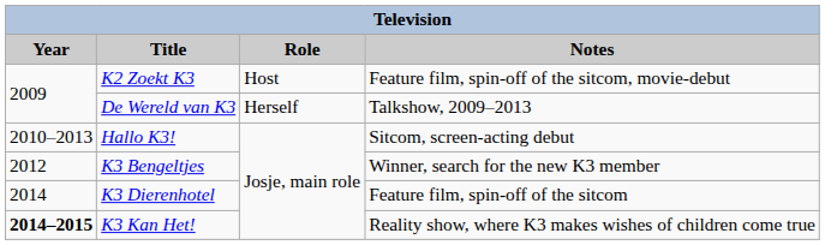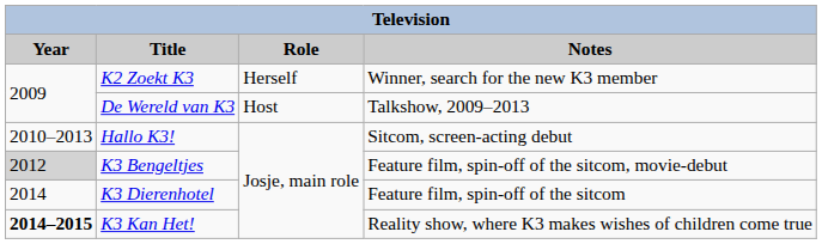K2 Zoekt K3 | Role: Host -> Herself
K2 Zoekt K3 | Notes: Feature film, spin-off of the sitcom, movie-debut -> Winner, search for the new K3 member
De Wereld van K3 | Role: Herself -> Host
K3 Bengeltjes | Year: no background -> lightgrey background
K3 Bengeltjes | Notes: Winner, search for the new K3 member -> Feature film, spin-off of the sitcom, movie-debut
